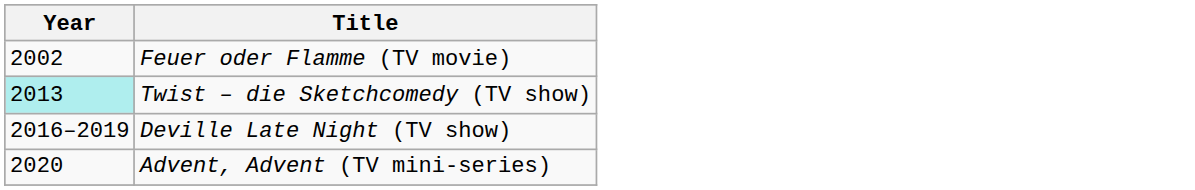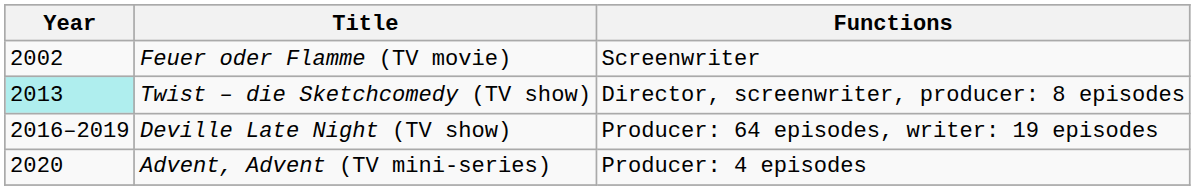+ column: Functions | Screenwriter | Director, screenwriter, producer: 8 episodes | Producer: 64 episodes, writer: 19 episodes | Producer: 4 episodes
